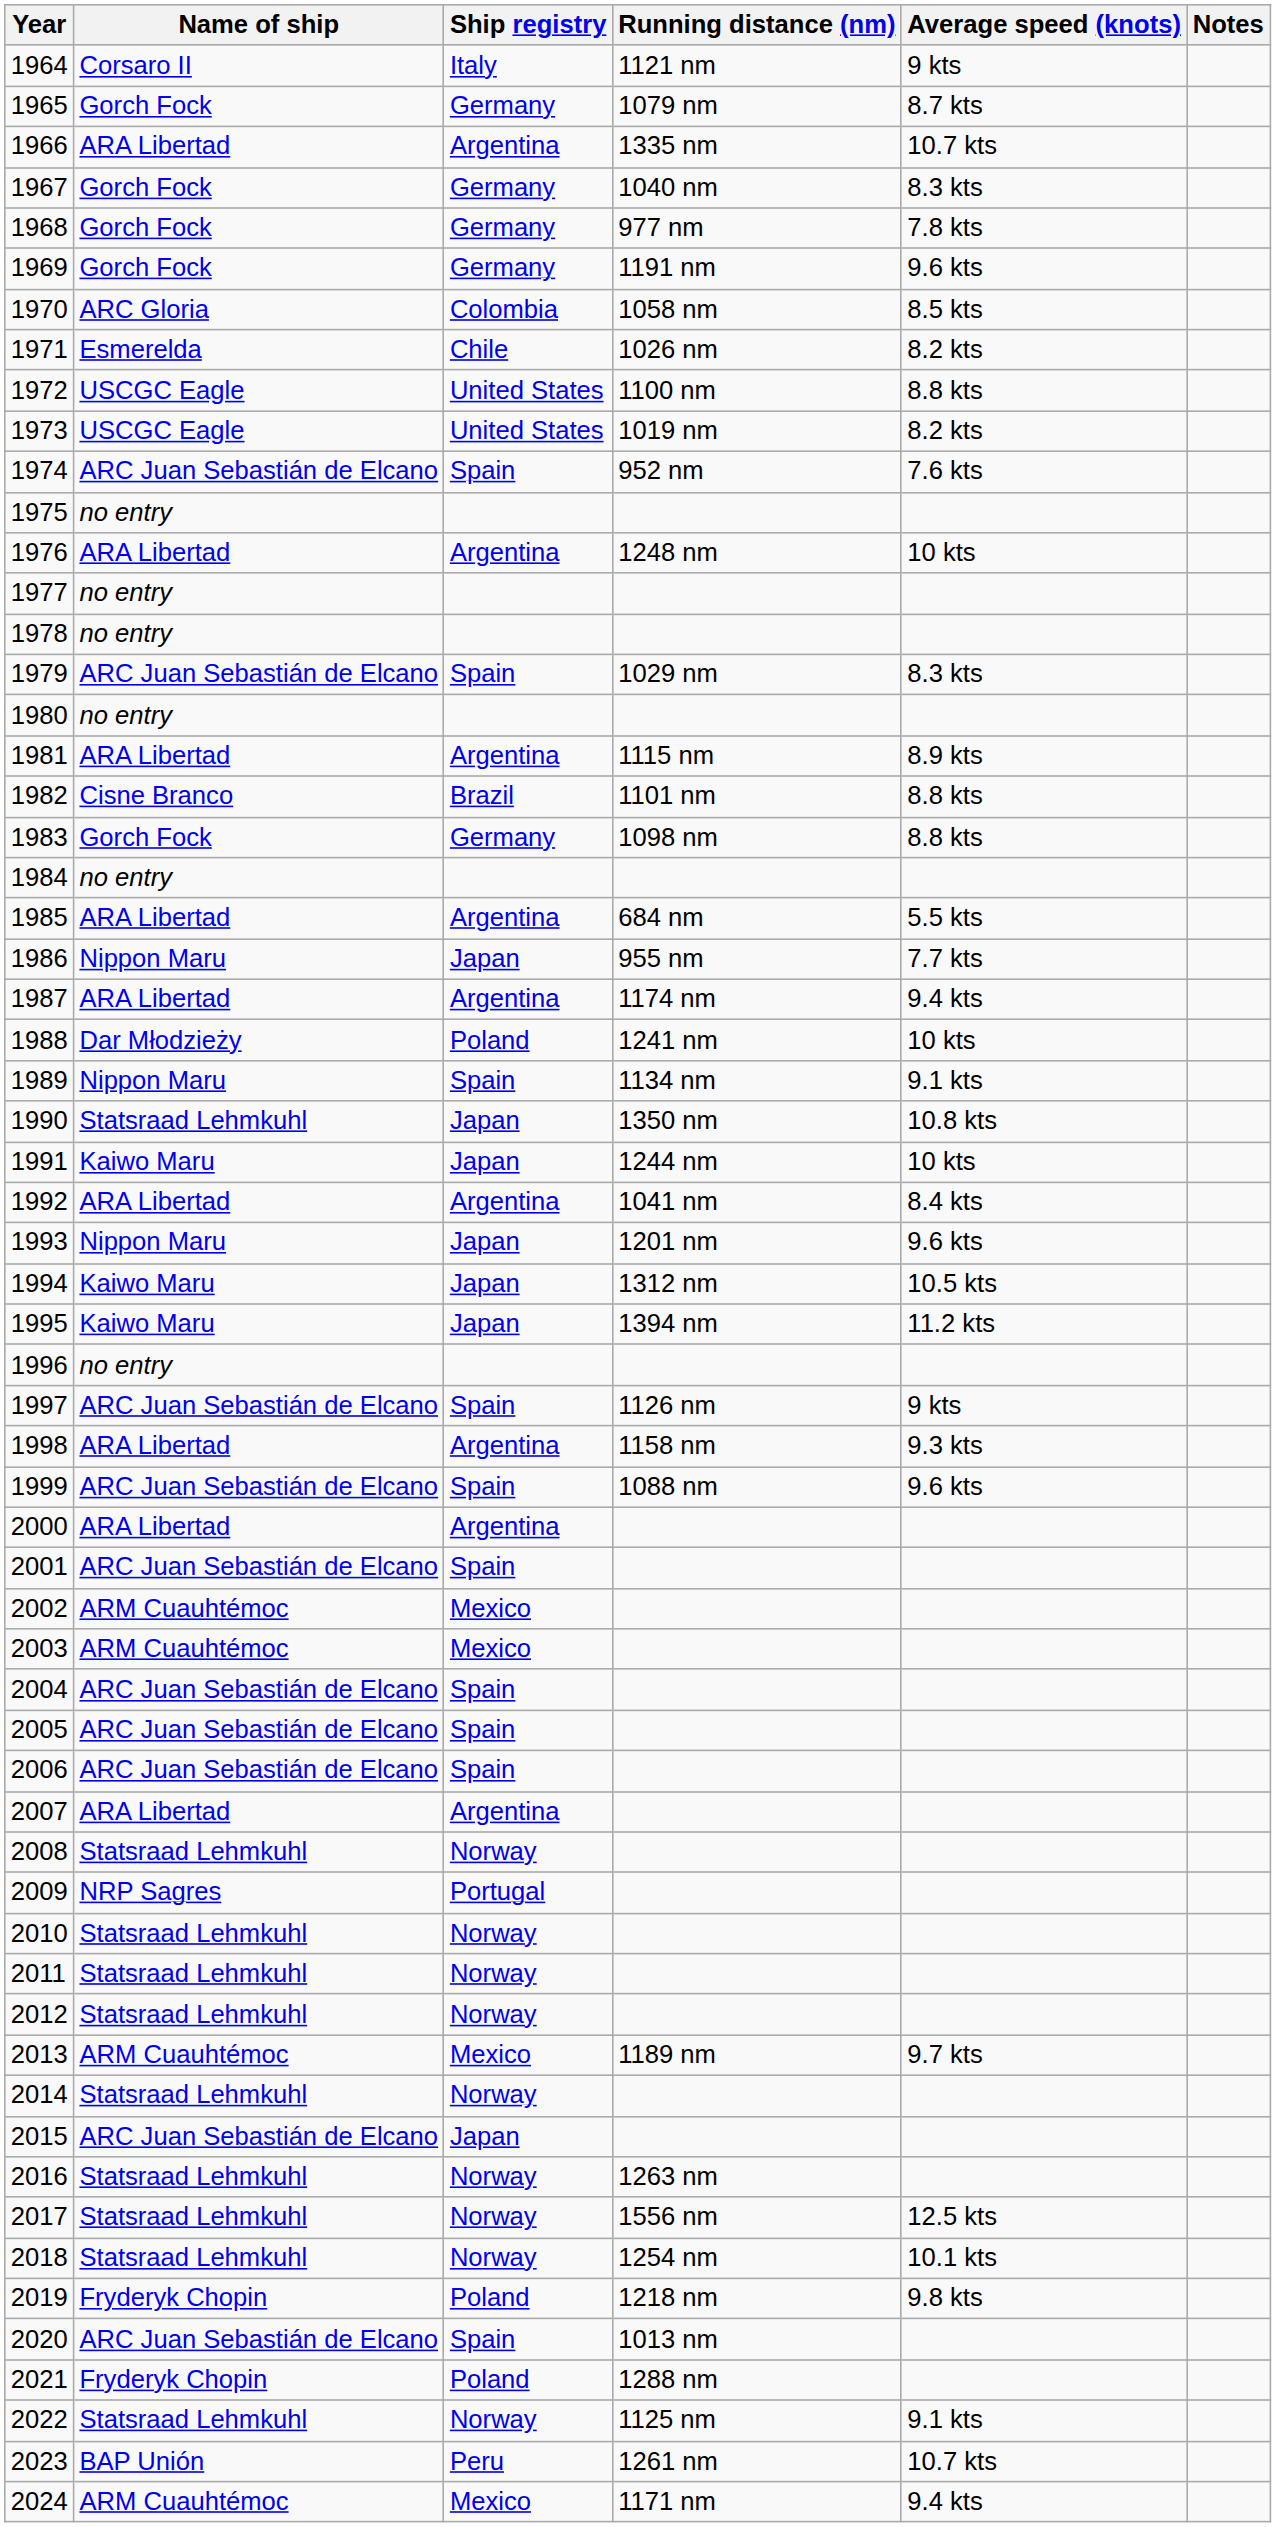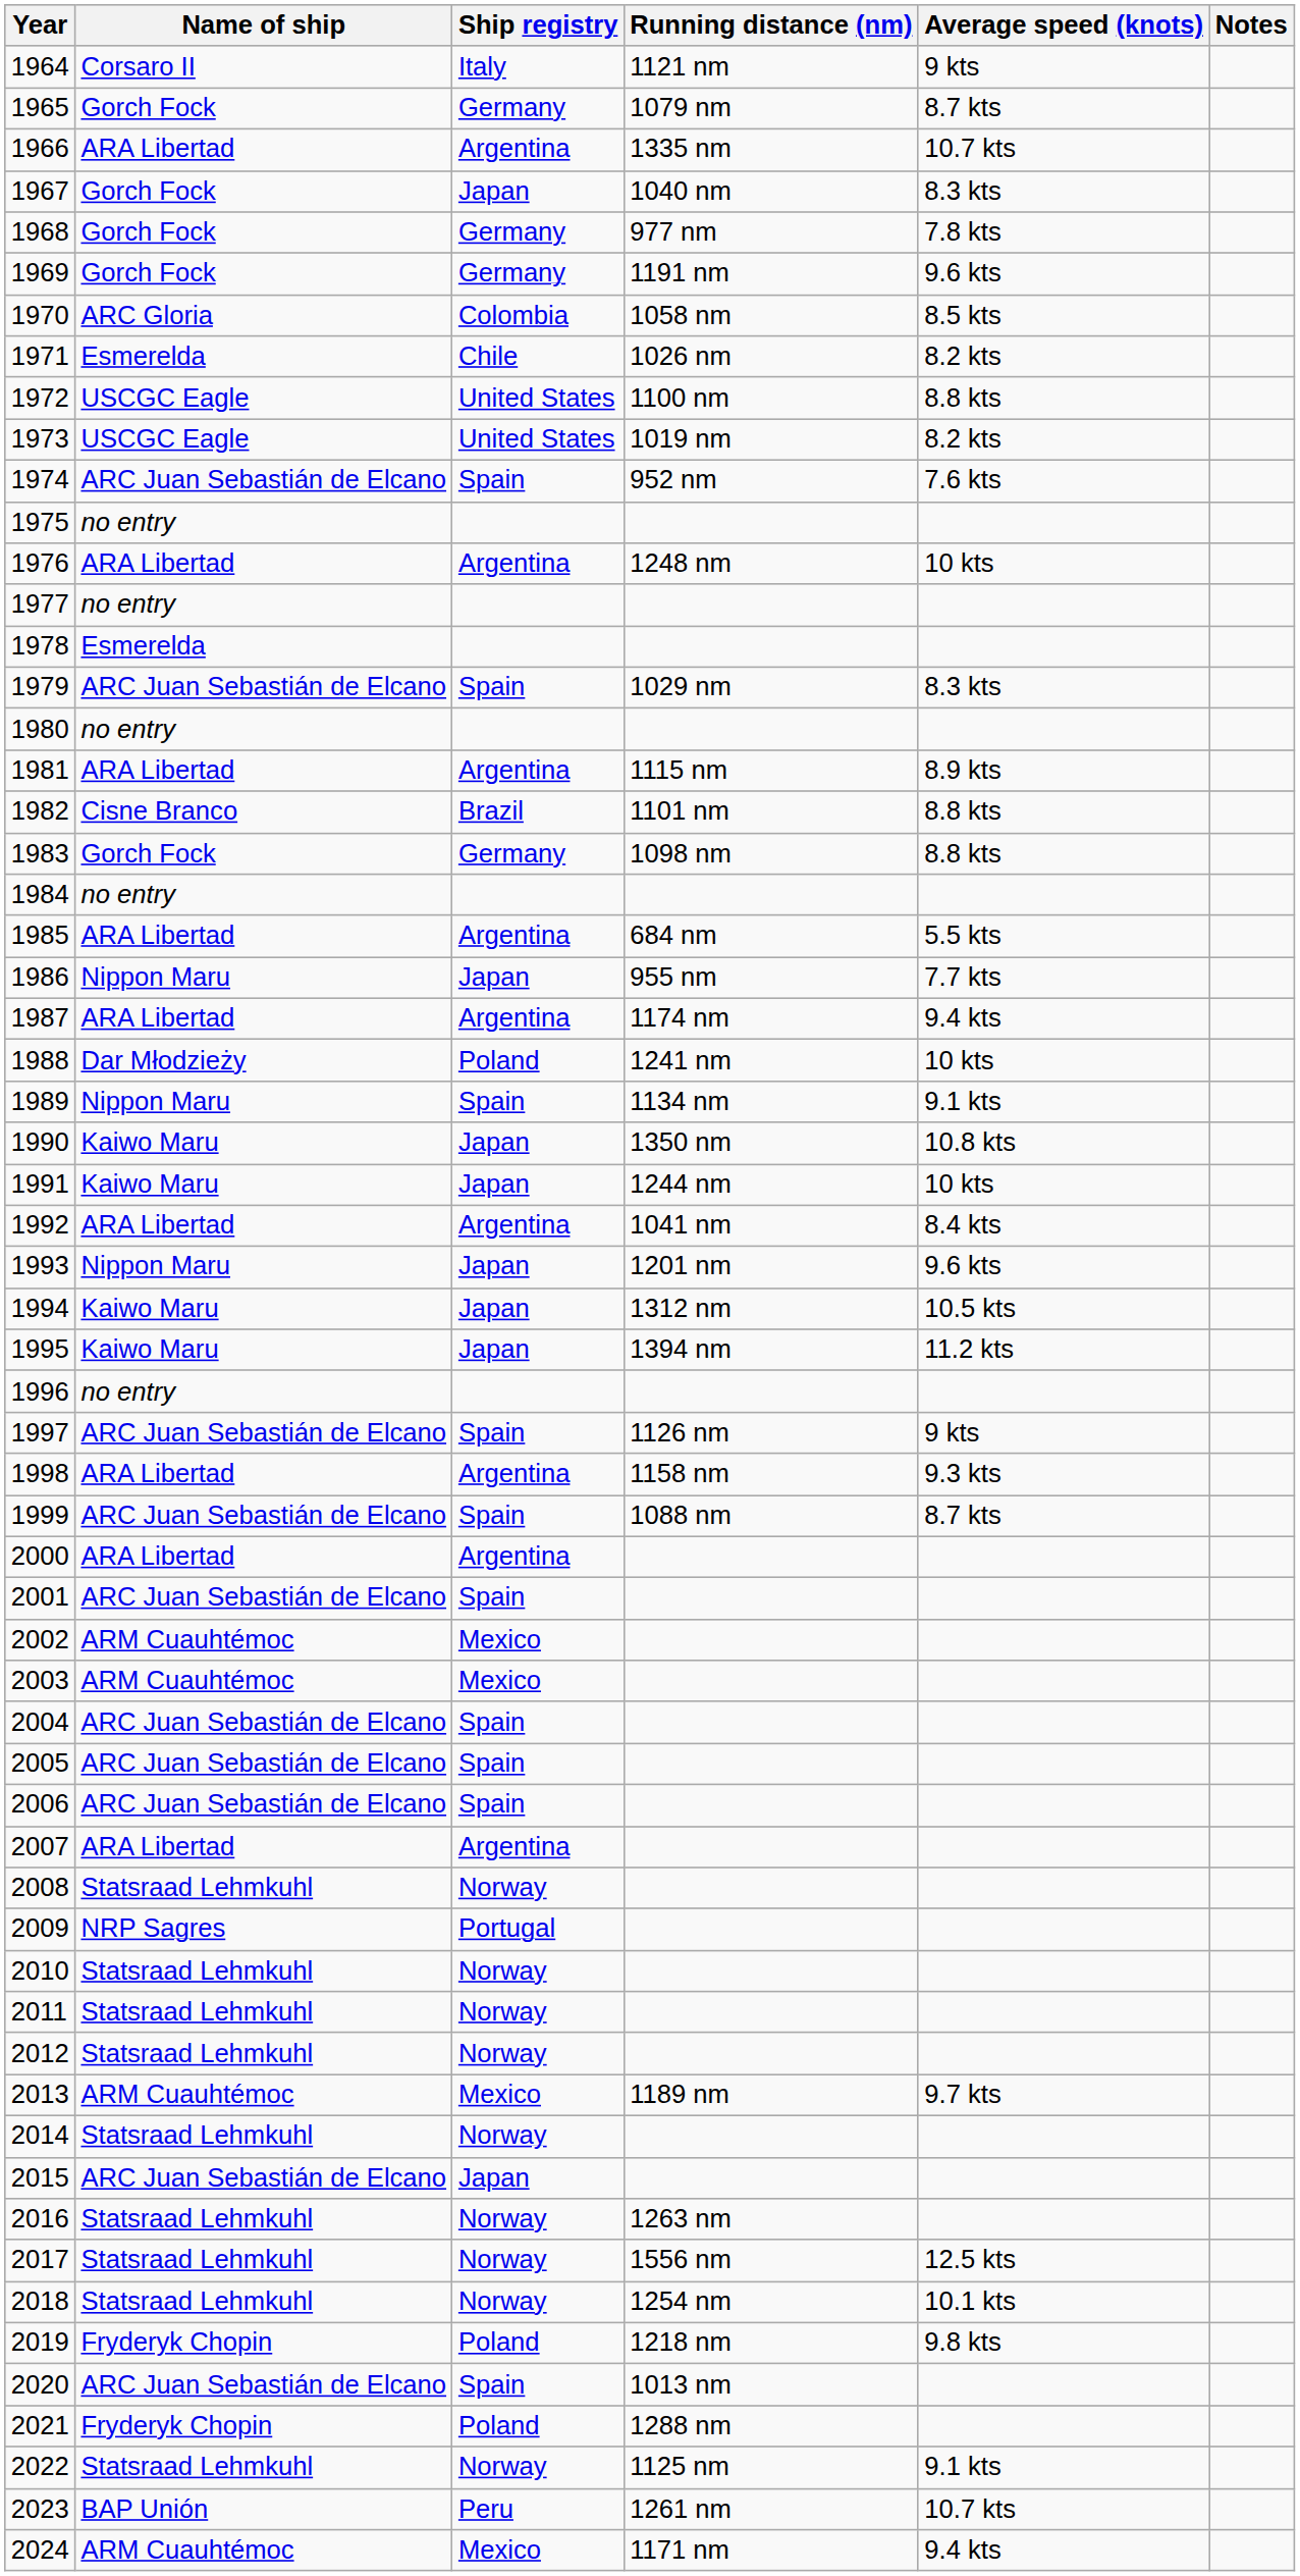1967 | Ship registry: Germany -> Japan
1978 | Name of ship: no entry -> Esmerelda
1990 | Name of ship: Statsraad Lehmkuhl -> Kaiwo Maru
1999 | Average speed (knots): 9.6 kts -> 8.7 kts
